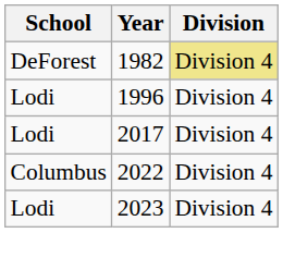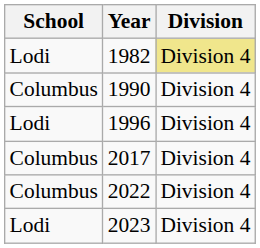1982 | School: DeForest -> Lodi
+ row: Columbus | 1990 | Division 4
2017 | School: Lodi -> Columbus
